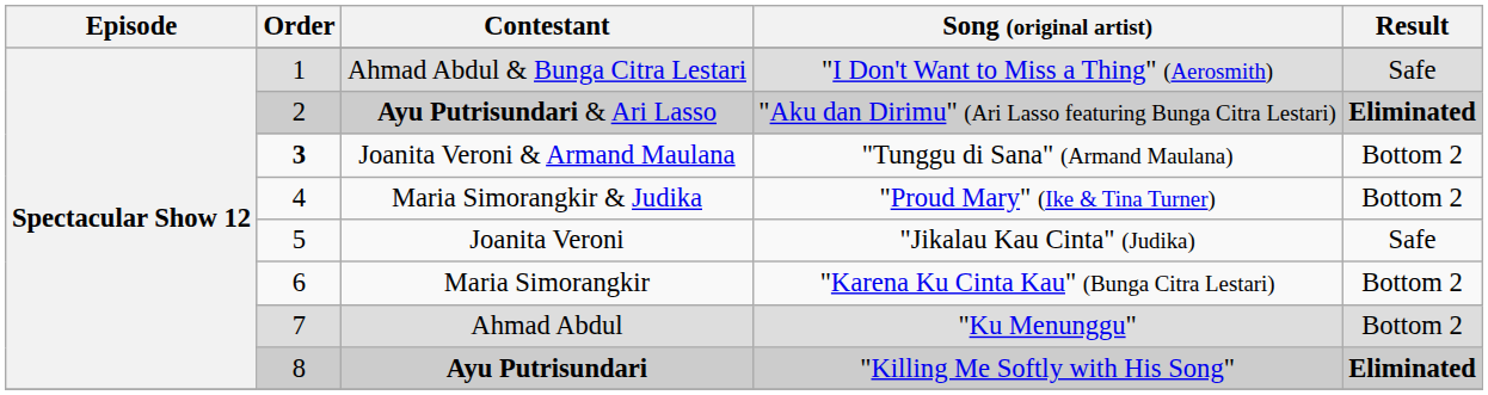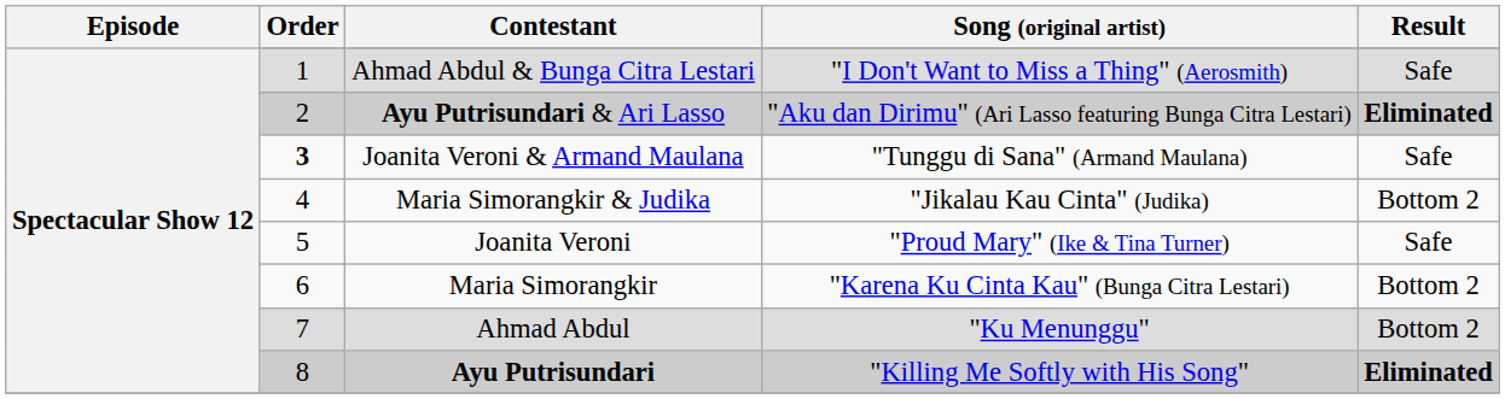Joanita Veroni & Armand Maulana | Result: Bottom 2 -> Safe
Maria Simorangkir & Judika | Song (original artist): "Proud Mary" (Ike & Tina Turner) -> "Jikalau Kau Cinta" (Judika)
Joanita Veroni | Song (original artist): "Jikalau Kau Cinta" (Judika) -> "Proud Mary" (Ike & Tina Turner)
